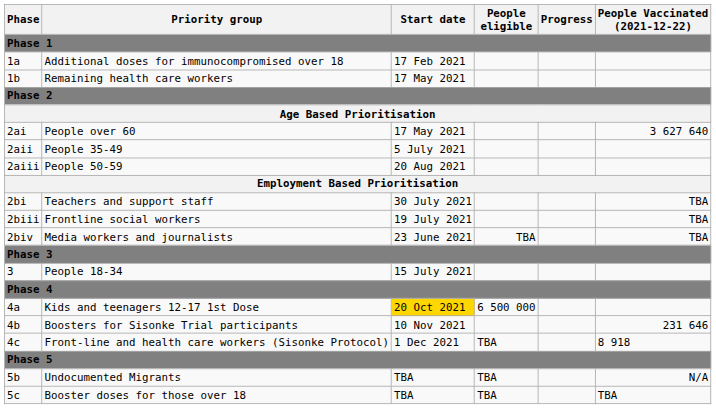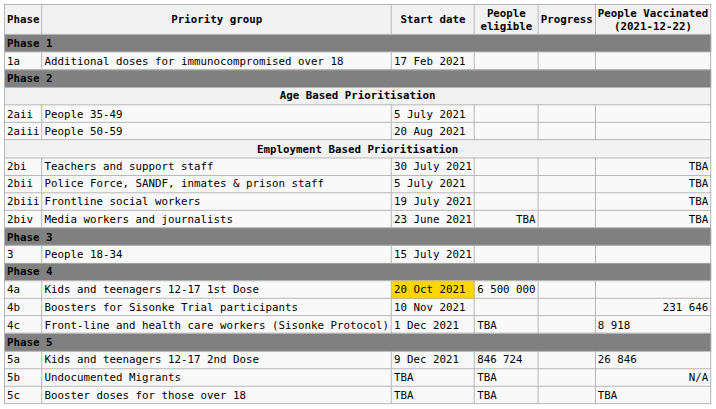- row: 1b | Remaining health care workers | 17 May 2021
- row: 2ai | People over 60 | 17 May 2021 | 3 627 640
+ row: 2bii | Police Force, SANDF, inmates & prison staff | 5 July 2021 | TBA
+ row: 5a | Kids and teenagers 12-17 2nd Dose | 9 Dec 2021 | 846 724 | 26 846
